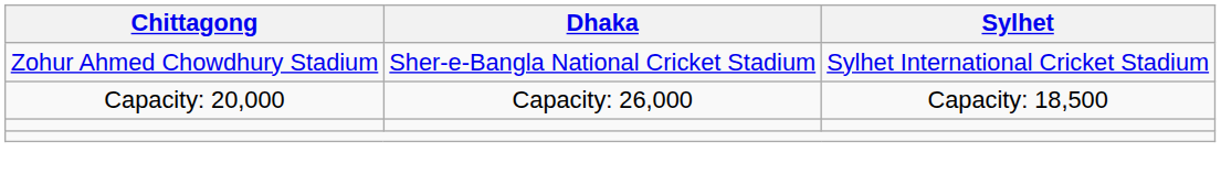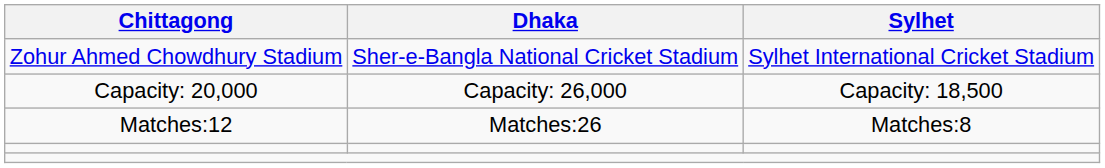+ row: Matches:12 | Matches:26 | Matches:8
